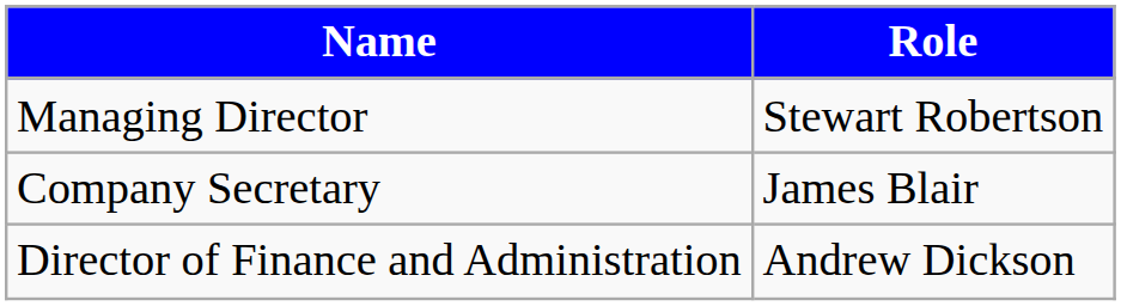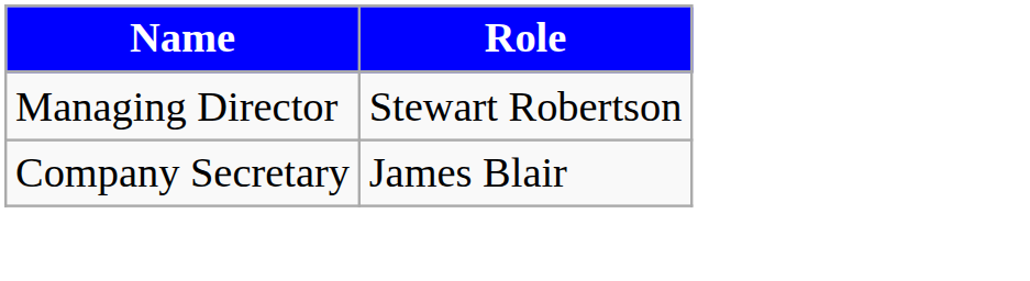- row: Director of Finance and Administration | Andrew Dickson
